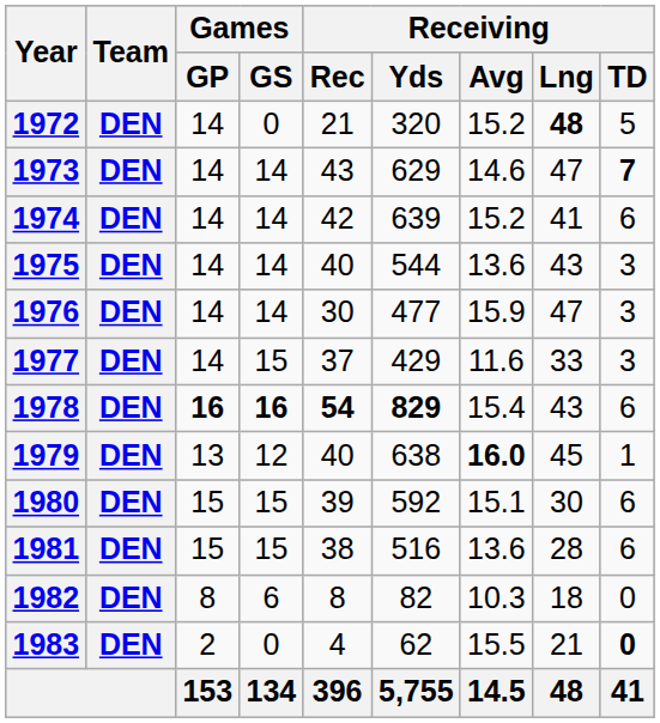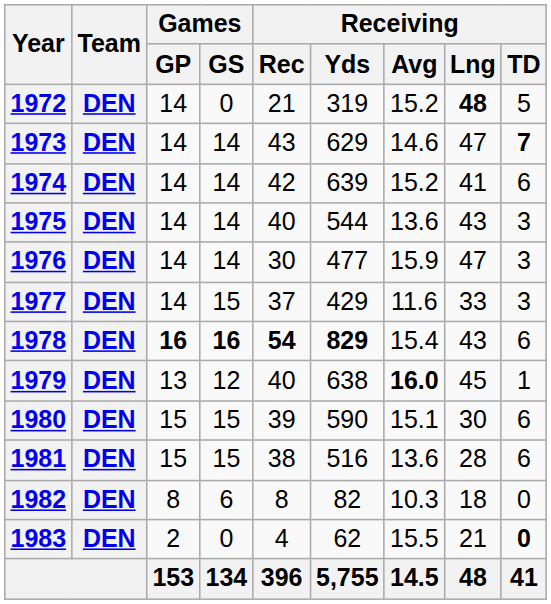1972 | Receiving / Yds: 320 -> 319
1980 | Receiving / Yds: 592 -> 590
